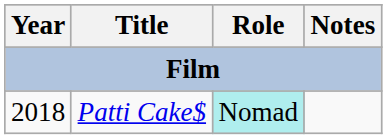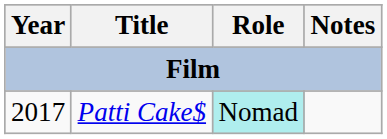Patti Cake$ | Year: 2018 -> 2017
